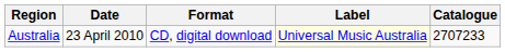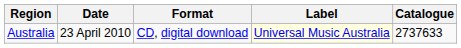Australia | Catalogue: 2707233 -> 2737633
